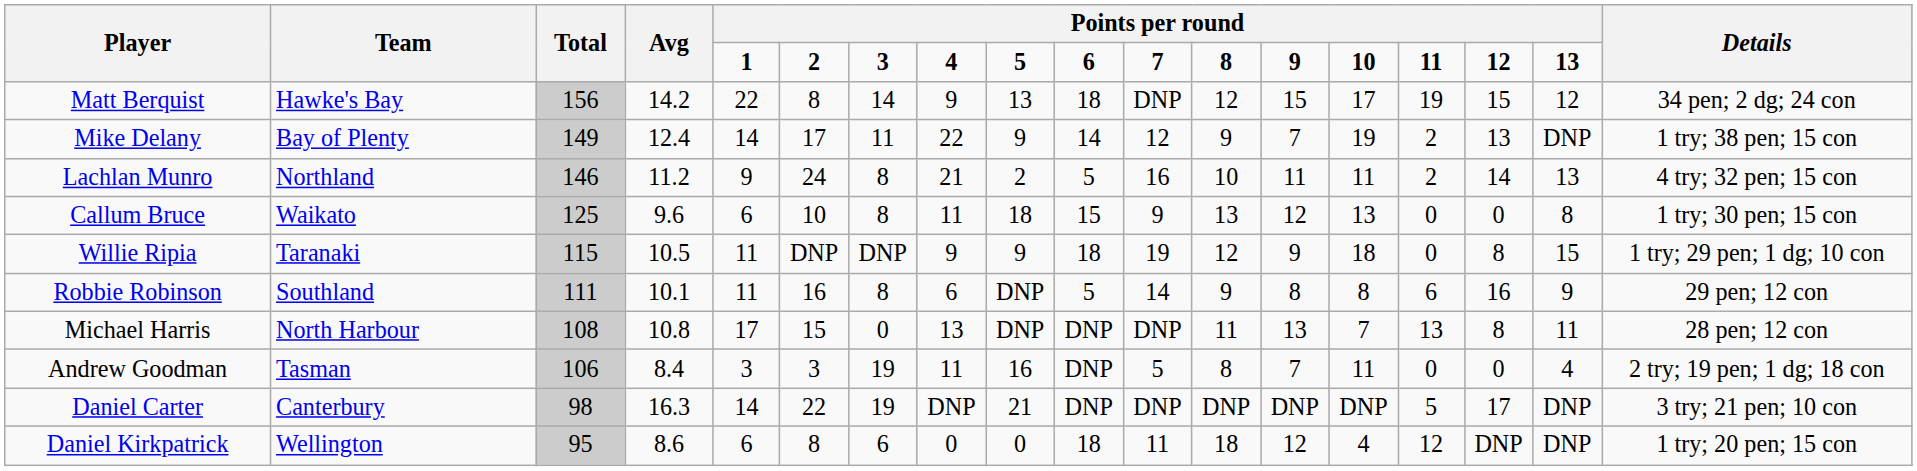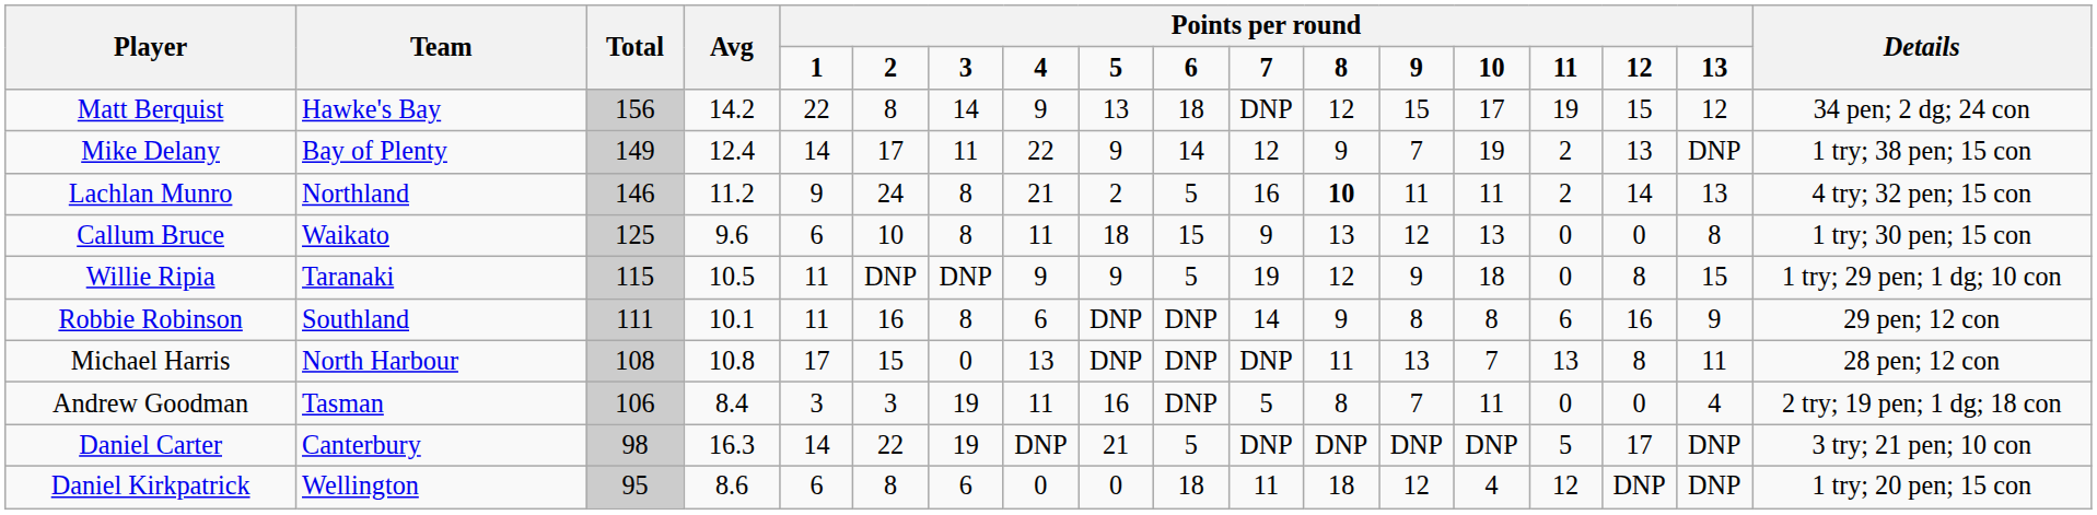Lachlan Munro | column 12: normal -> bold
Willie Ripia | column 10: 18 -> 5
Robbie Robinson | column 10: 5 -> DNP
Daniel Carter | column 10: DNP -> 5
